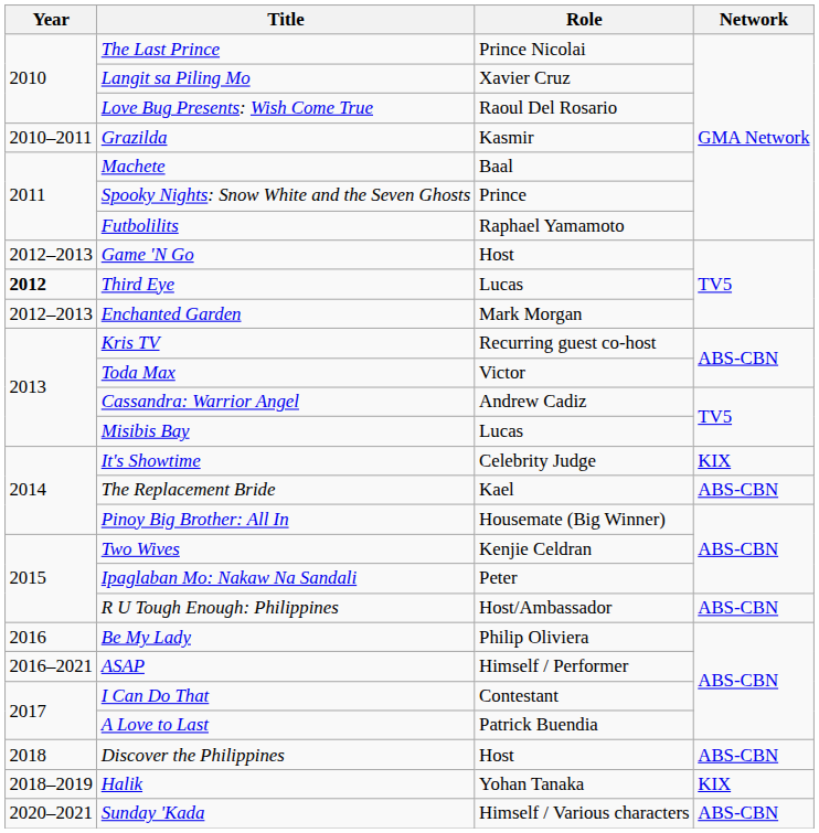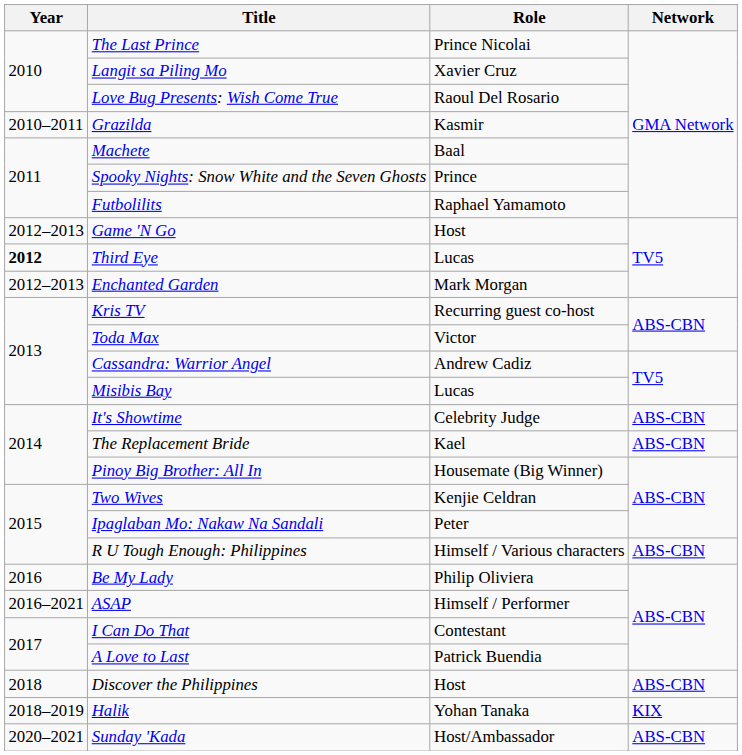It's Showtime | Network: KIX -> ABS-CBN
R U Tough Enough: Philippines | Role: Host/Ambassador -> Himself / Various characters
Sunday 'Kada | Role: Himself / Various characters -> Host/Ambassador
